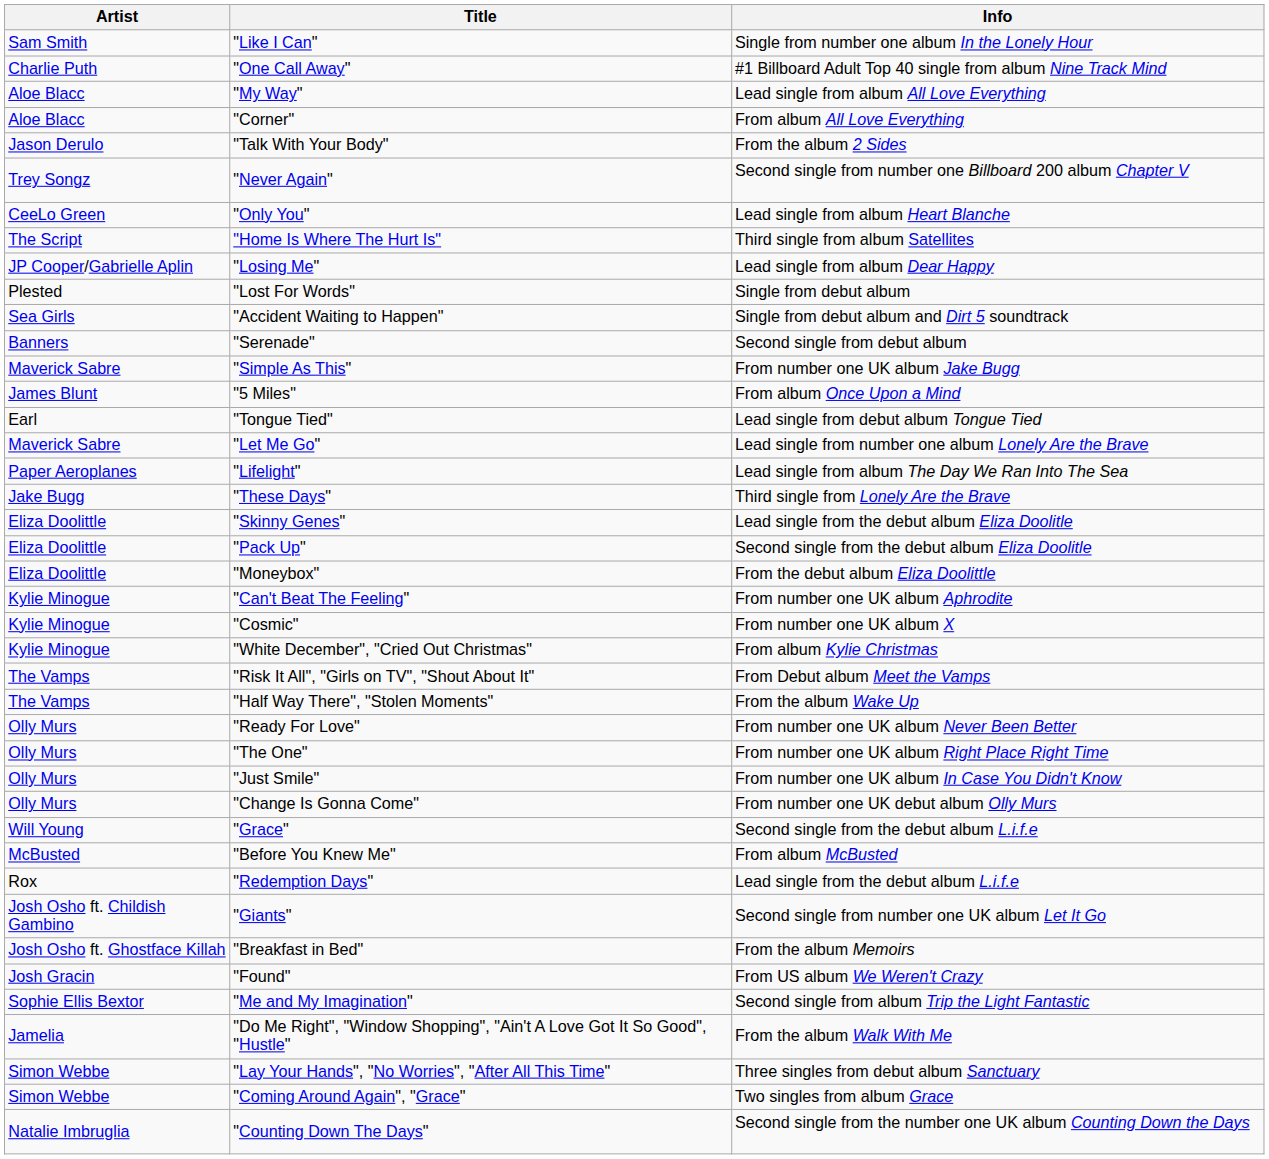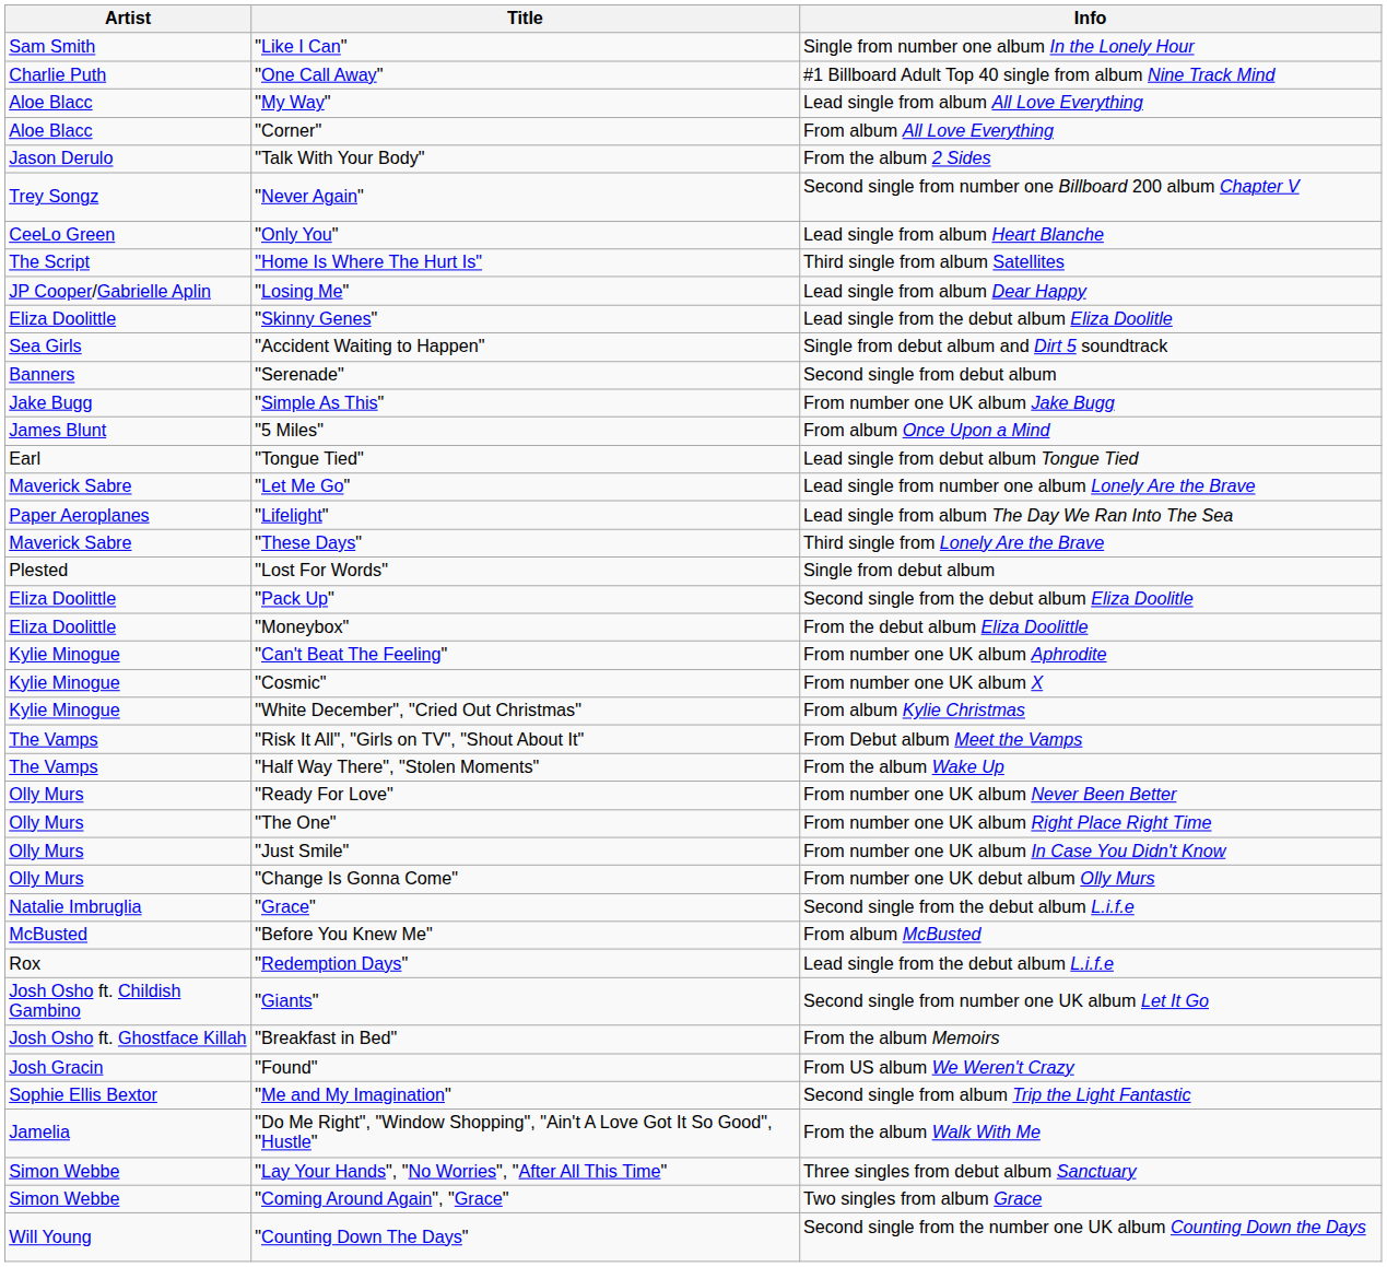rows swapped: "Lost For Words" <-> "Skinny Genes"
"Simple As This" | Artist: Maverick Sabre -> Jake Bugg
"These Days" | Artist: Jake Bugg -> Maverick Sabre
"Grace" | Artist: Will Young -> Natalie Imbruglia
"Counting Down The Days" | Artist: Natalie Imbruglia -> Will Young
